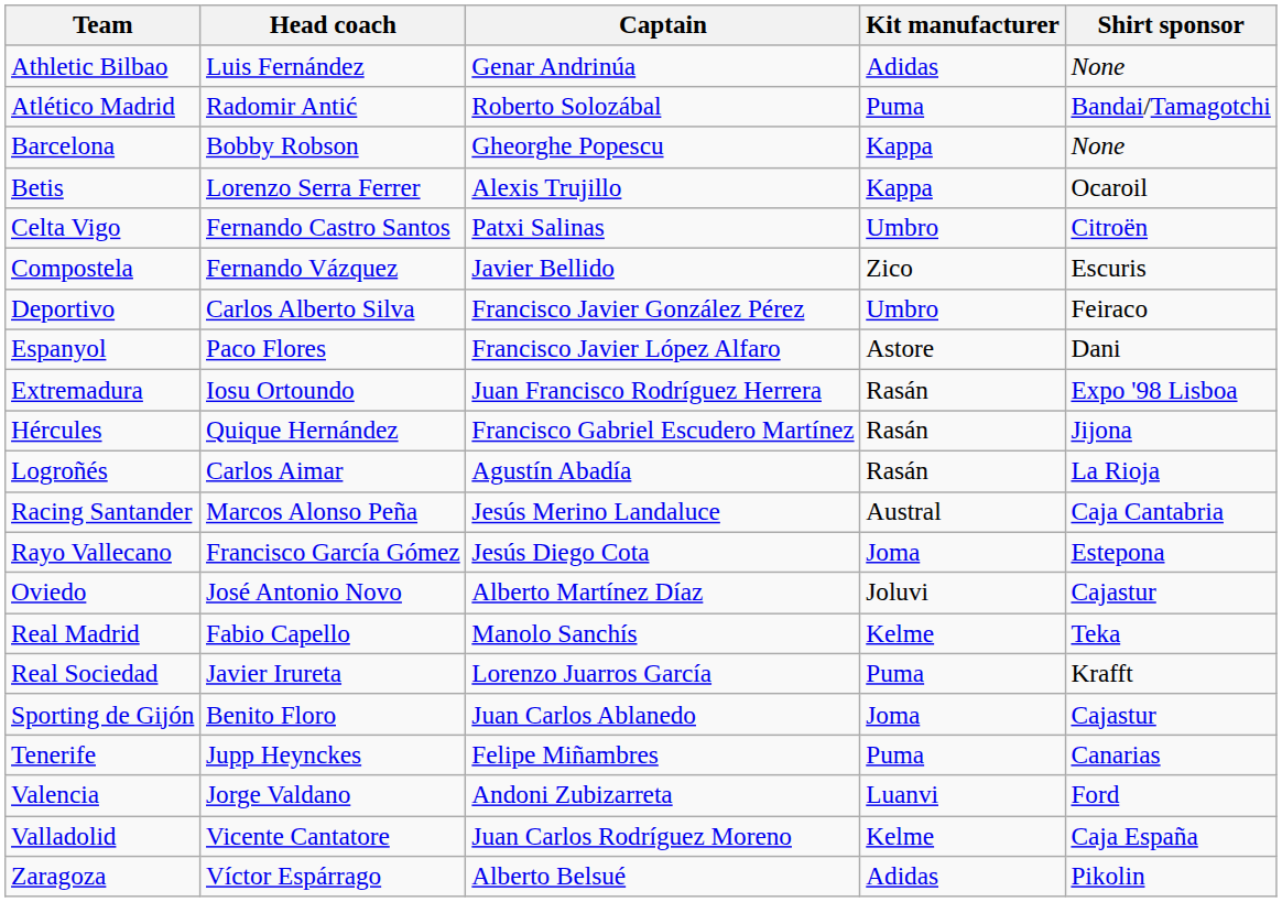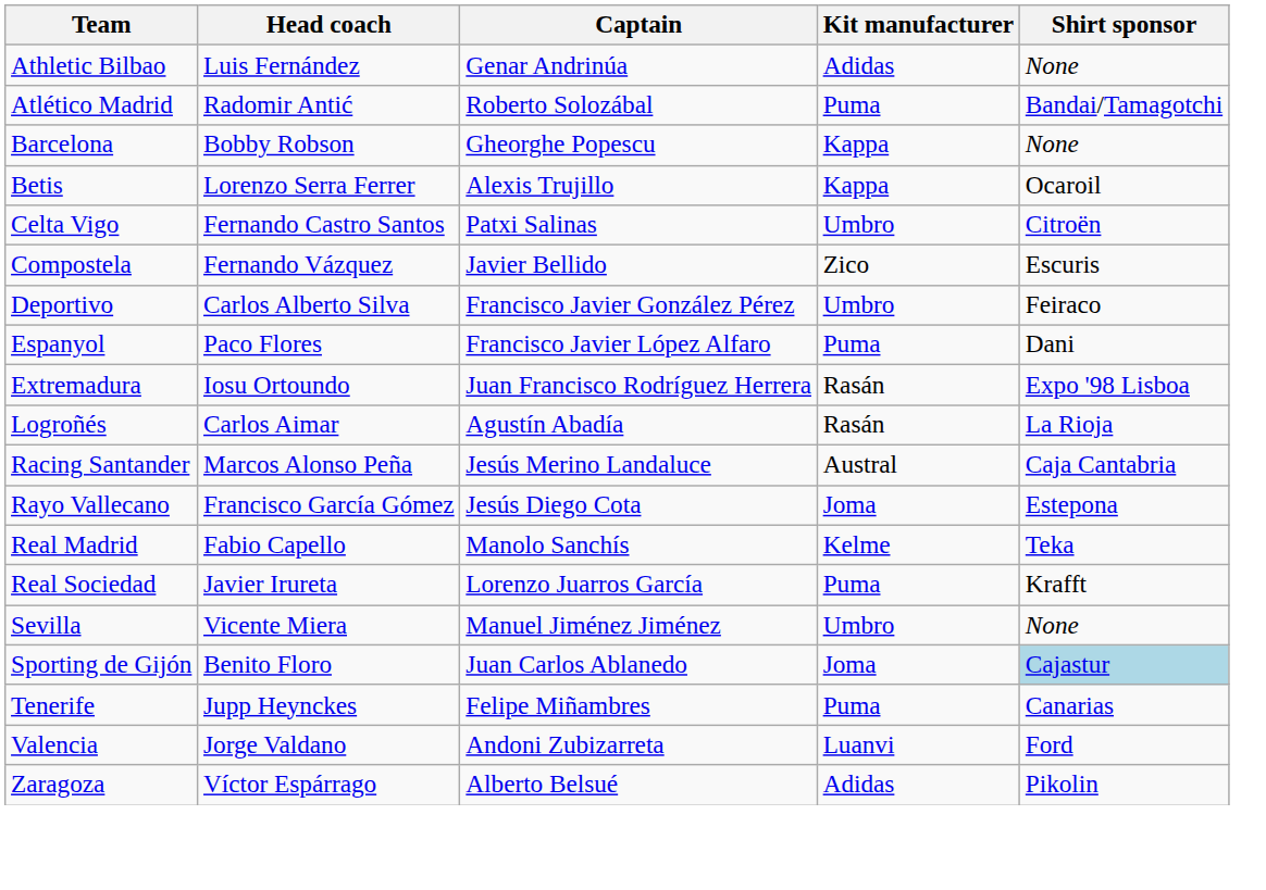Espanyol | Kit manufacturer: Astore -> Puma
- row: Hércules | Quique Hernández | Francisco Gabriel Escudero Martínez | Rasán | Jijona
- row: Oviedo | José Antonio Novo | Alberto Martínez Díaz | Joluvi | Cajastur
+ row: Sevilla | Vicente Miera | Manuel Jiménez Jiménez | Umbro | None
Sporting de Gijón | Shirt sponsor: no background -> lightblue background
- row: Valladolid | Vicente Cantatore | Juan Carlos Rodríguez Moreno | Kelme | Caja España
